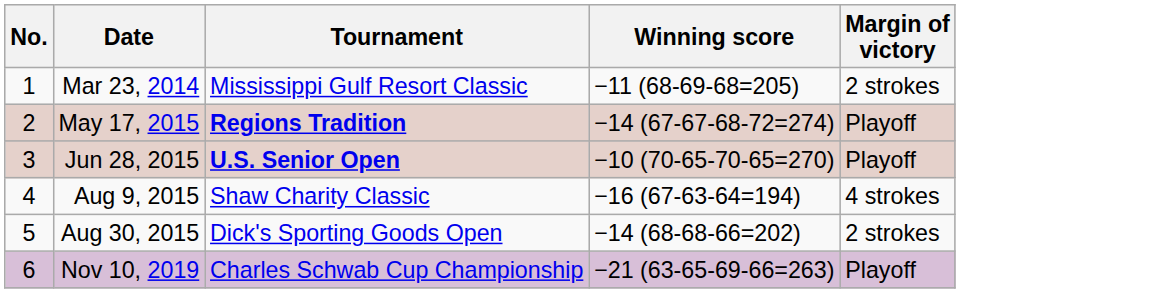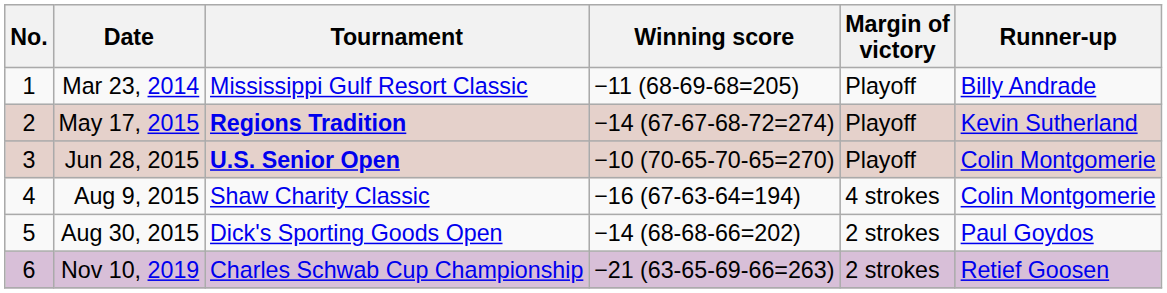+ column: Runner-up | Billy Andrade | Kevin Sutherland | Colin Montgomerie | Colin Montgomerie | Paul Goydos | Retief Goosen
Mar 23, 2014 | Margin of victory: 2 strokes -> Playoff
Nov 10, 2019 | Margin of victory: Playoff -> 2 strokes
